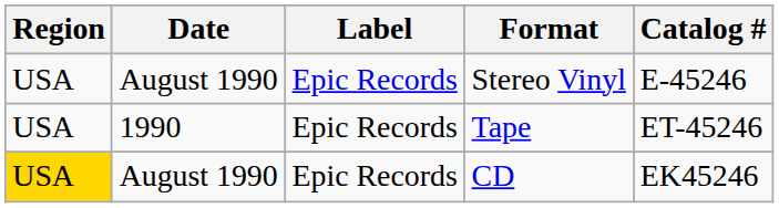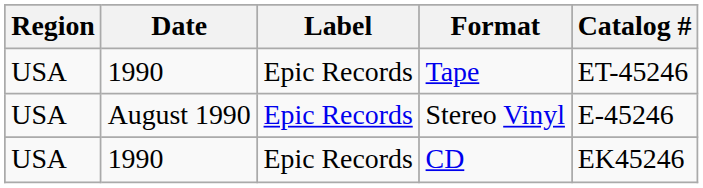rows swapped: Stereo Vinyl <-> Tape
CD | Region: gold background -> no background
CD | Date: August 1990 -> 1990
